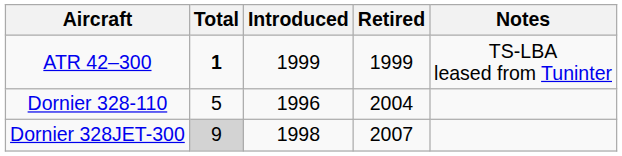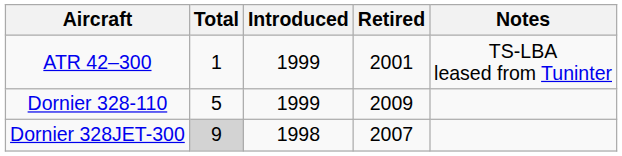ATR 42–300 | Total: bold -> normal
ATR 42–300 | Retired: 1999 -> 2001
Dornier 328-110 | Introduced: 1996 -> 1999
Dornier 328-110 | Retired: 2004 -> 2009
